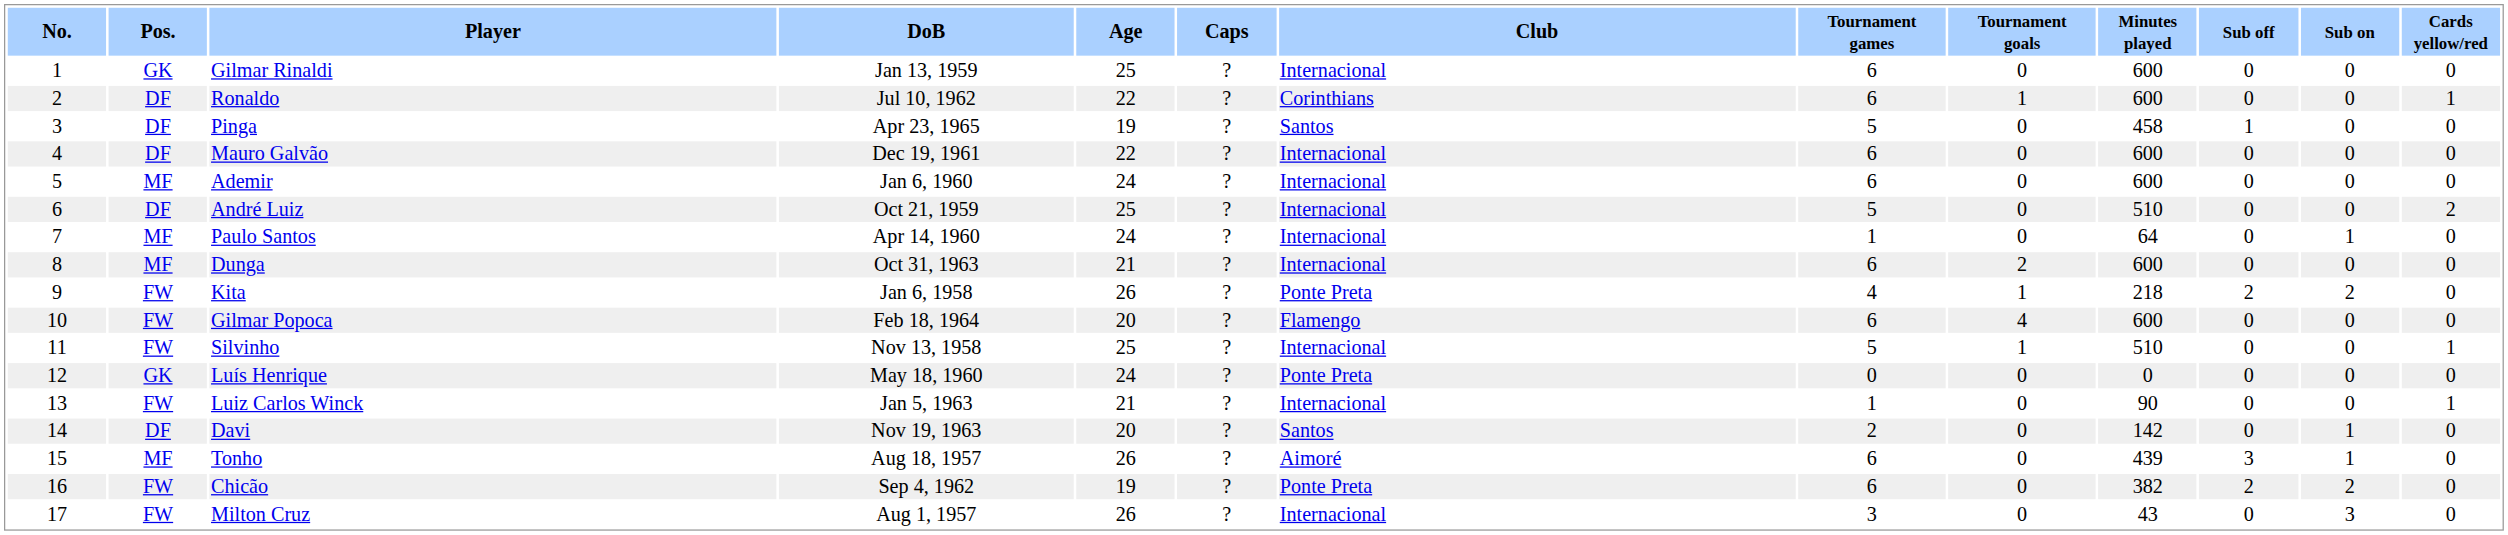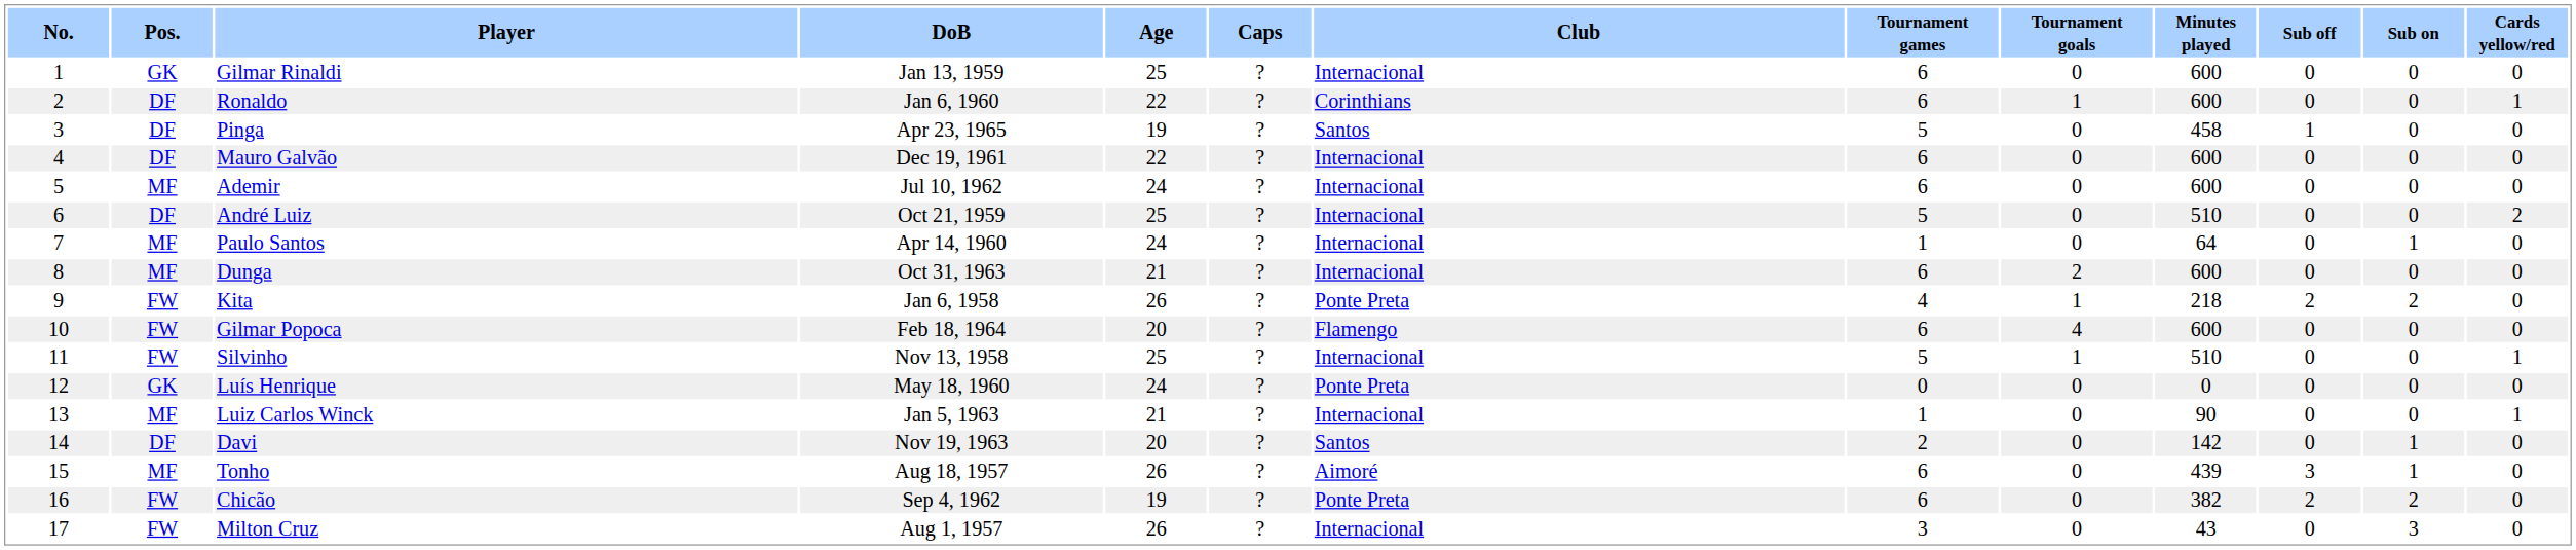Ronaldo | DoB: Jul 10, 1962 -> Jan 6, 1960
Ademir | DoB: Jan 6, 1960 -> Jul 10, 1962
Luiz Carlos Winck | Pos.: FW -> MF
